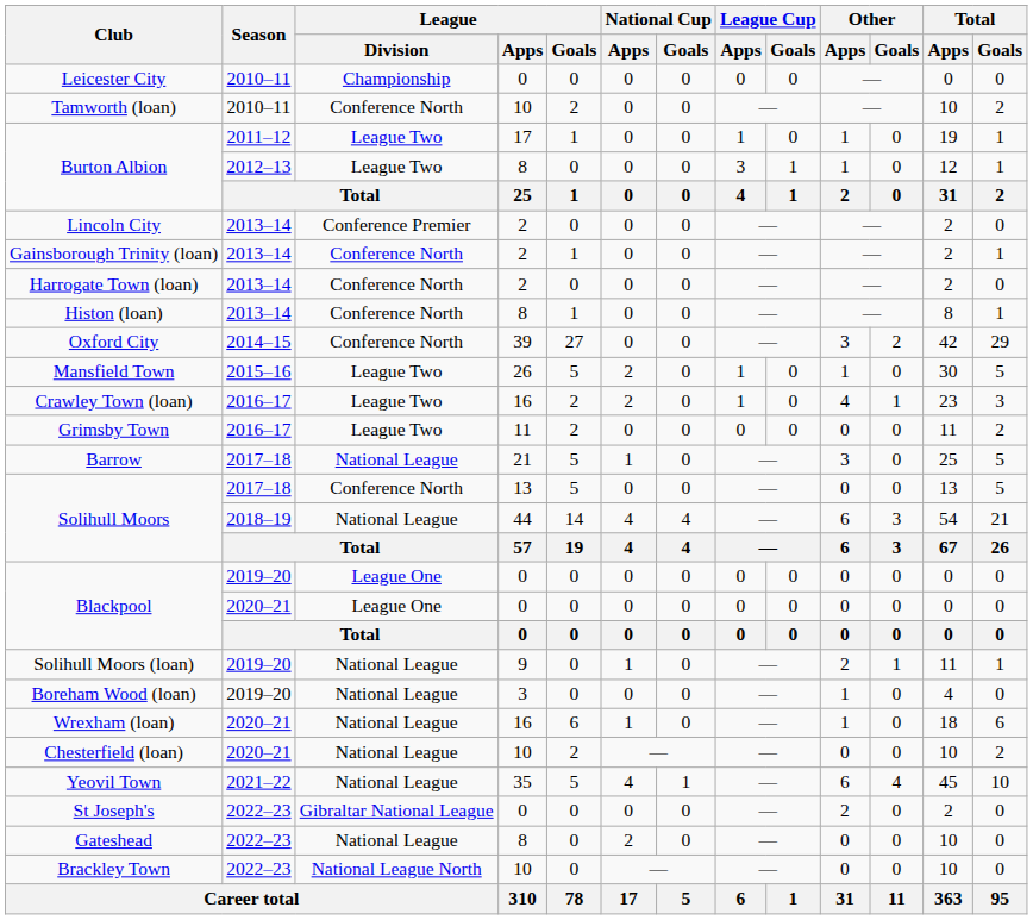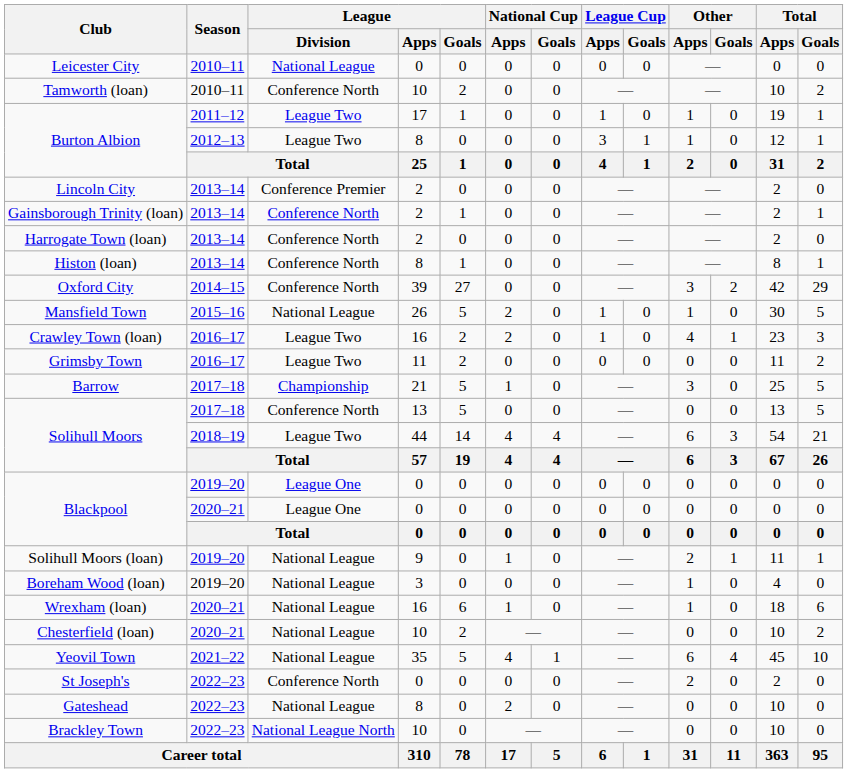Leicester City | League / Division: Championship -> National League
Mansfield Town | League / Division: League Two -> National League
Barrow | League / Division: National League -> Championship
Solihull Moors / 2018–19 | League / Division: National League -> League Two
St Joseph's | League / Division: Gibraltar National League -> Conference North
